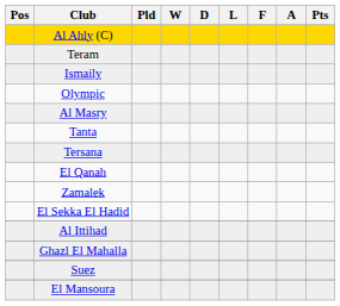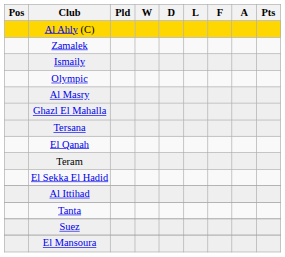rows swapped: Zamalek <-> Teram
rows swapped: Tanta <-> Ghazl El Mahalla
